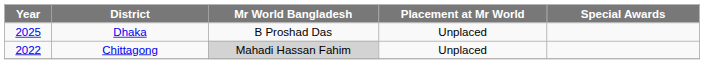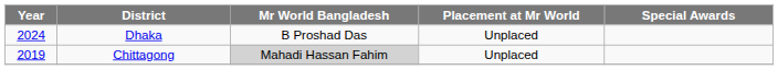Dhaka | Year: 2025 -> 2024
Chittagong | Year: 2022 -> 2019
